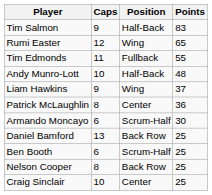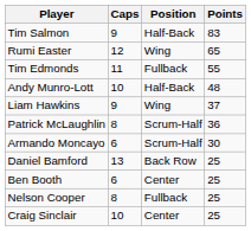Patrick McLaughlin | Position: Center -> Scrum-Half
Ben Booth | Position: Scrum-Half -> Center
Nelson Cooper | Position: Back Row -> Fullback
